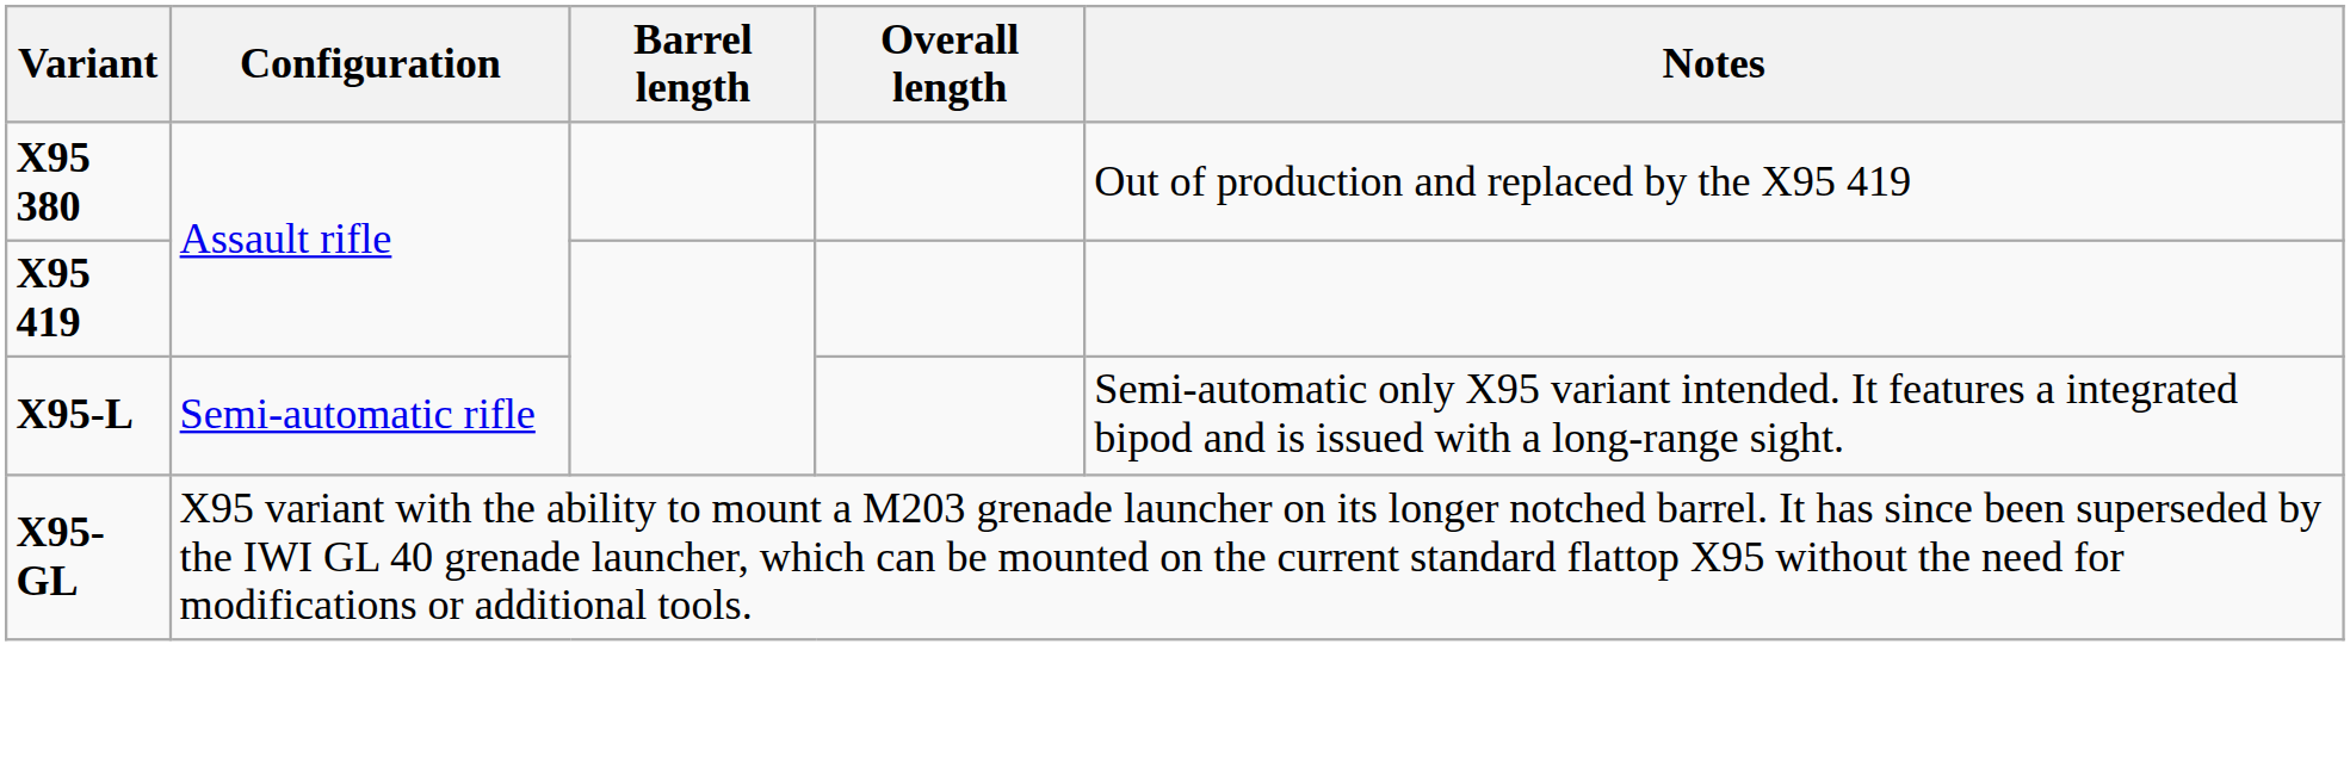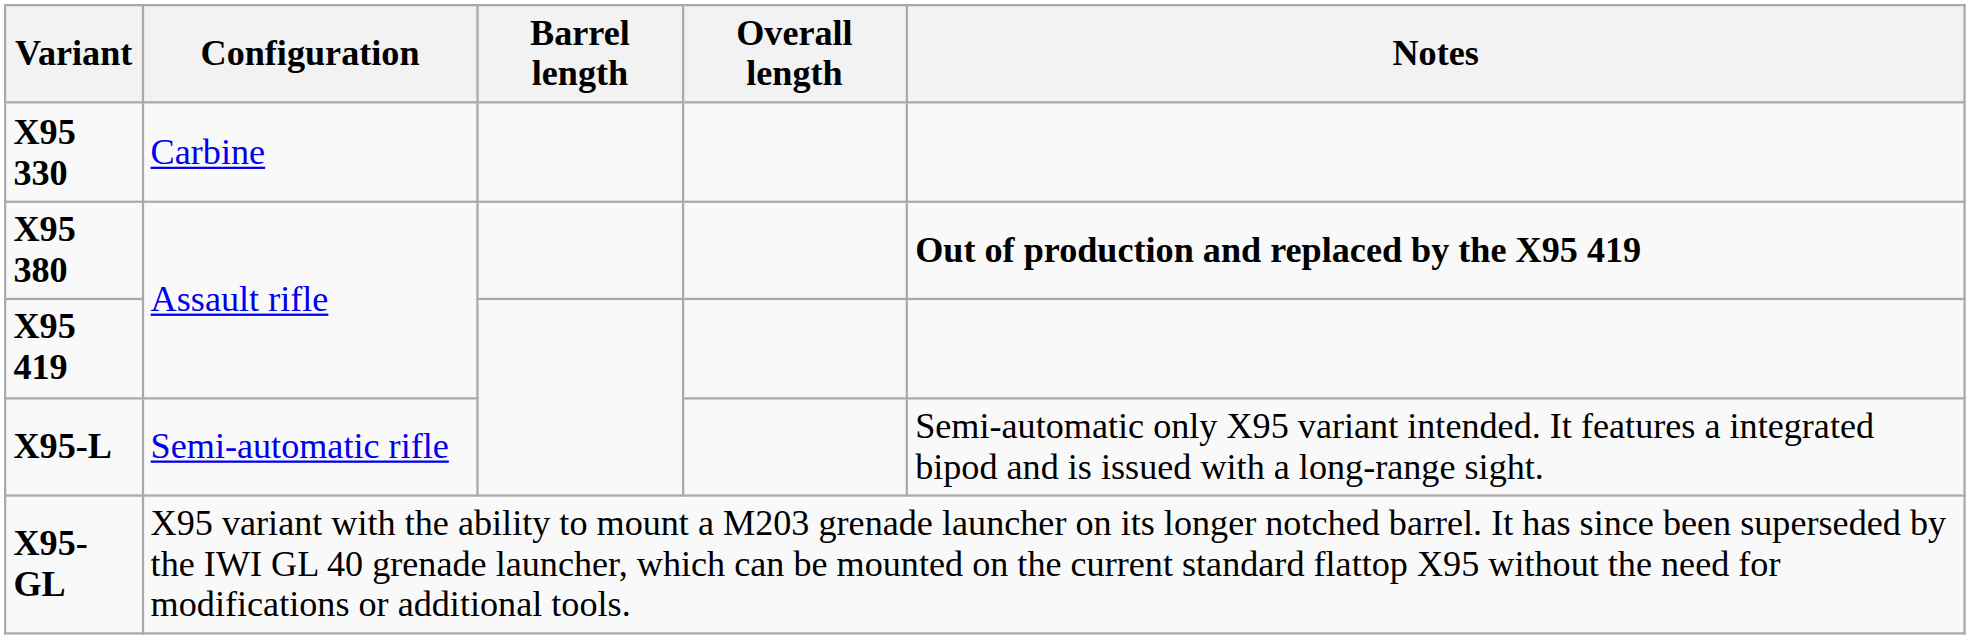+ row: X95 330 | Carbine
X95 380 | Notes: normal -> bold
